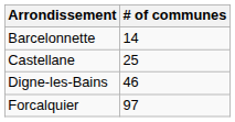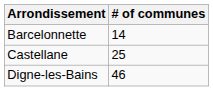- row: Forcalquier | 97
